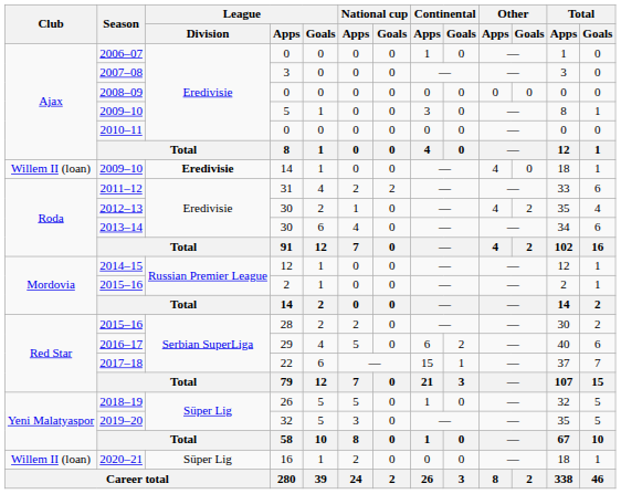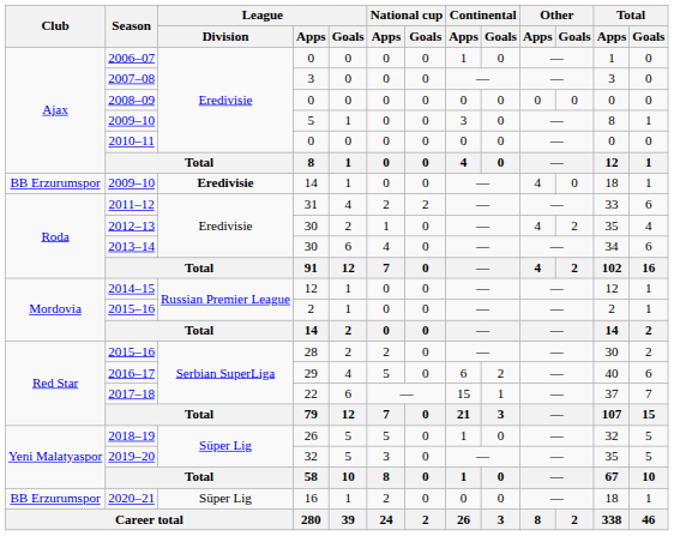2009–10 / 14 | Club: Willem II (loan) -> BB Erzurumspor
2020–21 | Club: Willem II (loan) -> BB Erzurumspor
